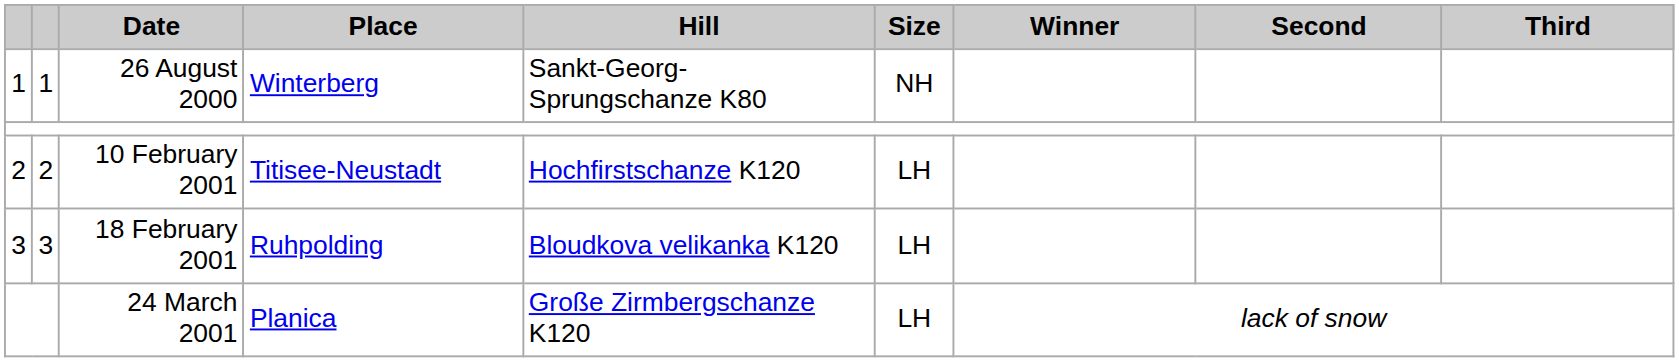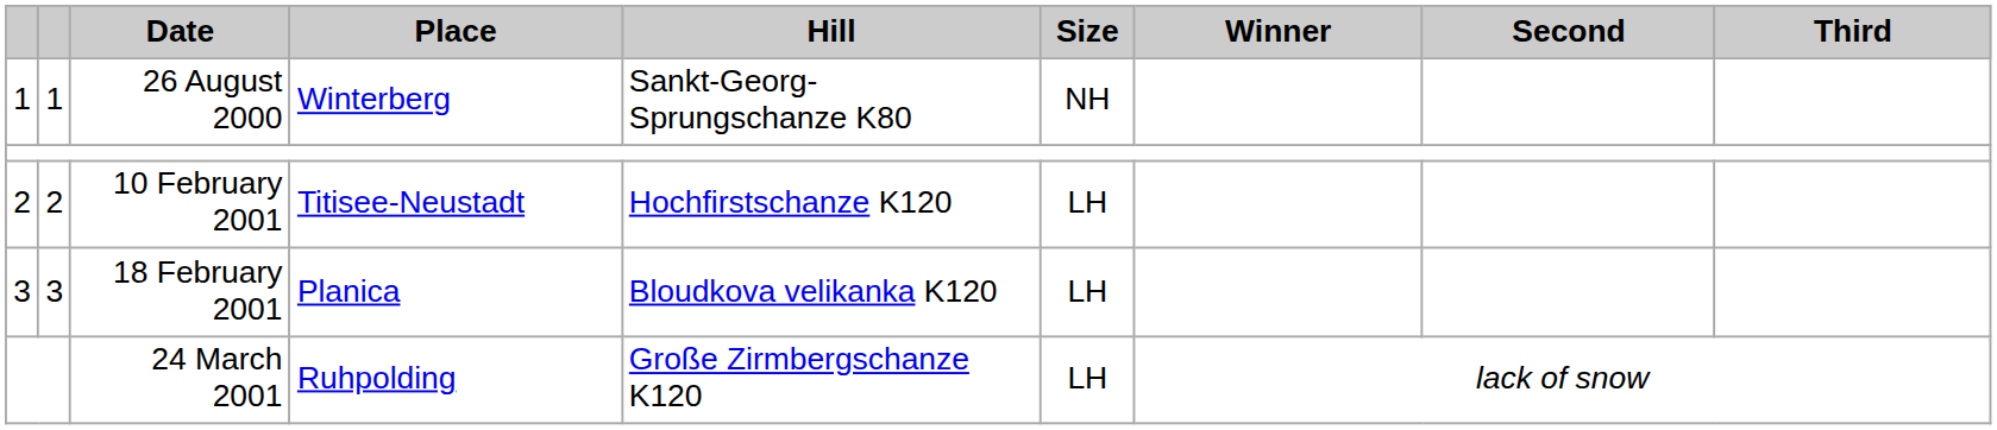18 February 2001 | Place: Ruhpolding -> Planica
24 March 2001 | Place: Planica -> Ruhpolding
